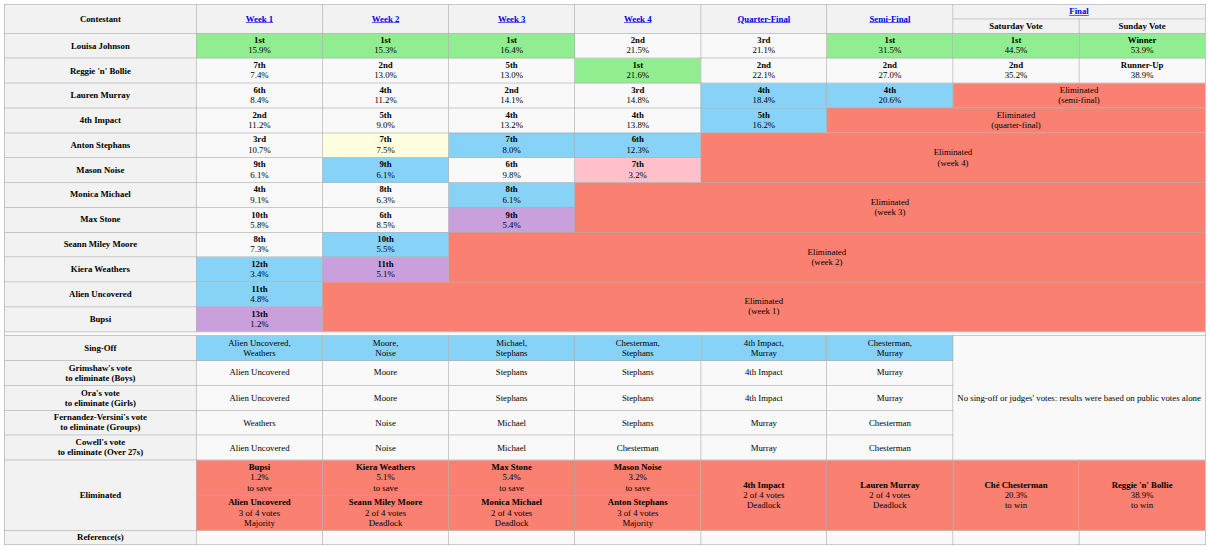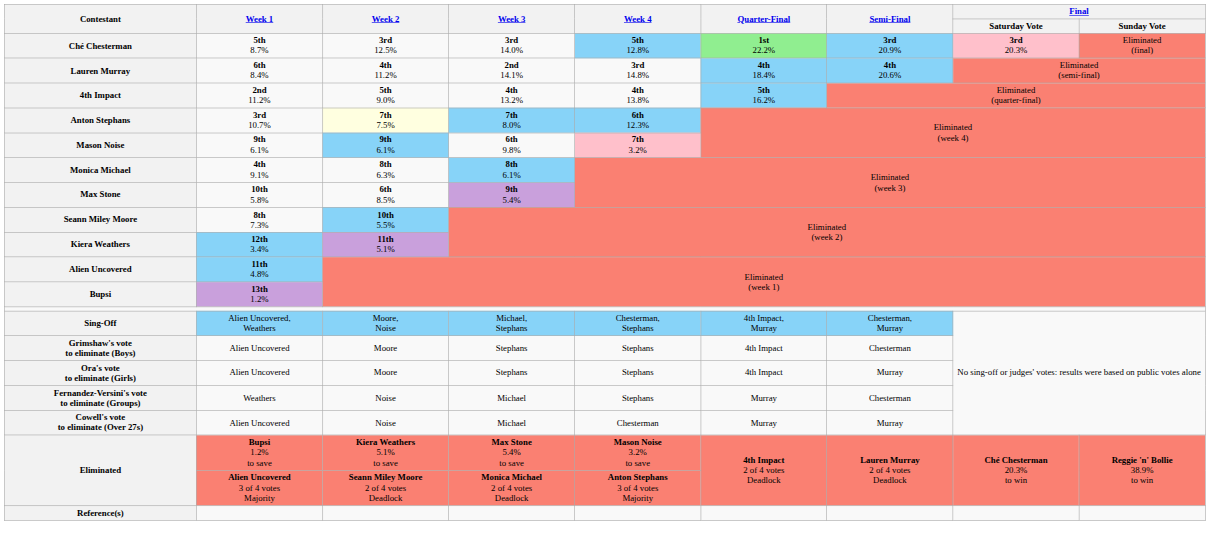- row: Louisa Johnson | 1st 15.9% | 1st 15.3% | 1st 16.4% | 2nd 21.5% | 3rd 21.1% | 1st 31.5% | 1st 44.5% | Winner 53.9%
- row: Reggie 'n' Bollie | 7th 7.4% | 2nd 13.0% | 5th 13.0% | 1st 21.6% | 2nd 22.1% | 2nd 27.0% | 2nd 35.2% | Runner-Up 38.9%
+ row: Ché Chesterman | 5th 8.7% | 3rd 12.5% | 3rd 14.0% | 5th 12.8% | 1st 22.2% | 3rd 20.9% | 3rd 20.3% | Eliminated (final)
Grimshaw's vote to eliminate (Boys) | Semi-Final: Murray -> Chesterman
Cowell's vote to eliminate (Over 27s) | Semi-Final: Chesterman -> Murray
